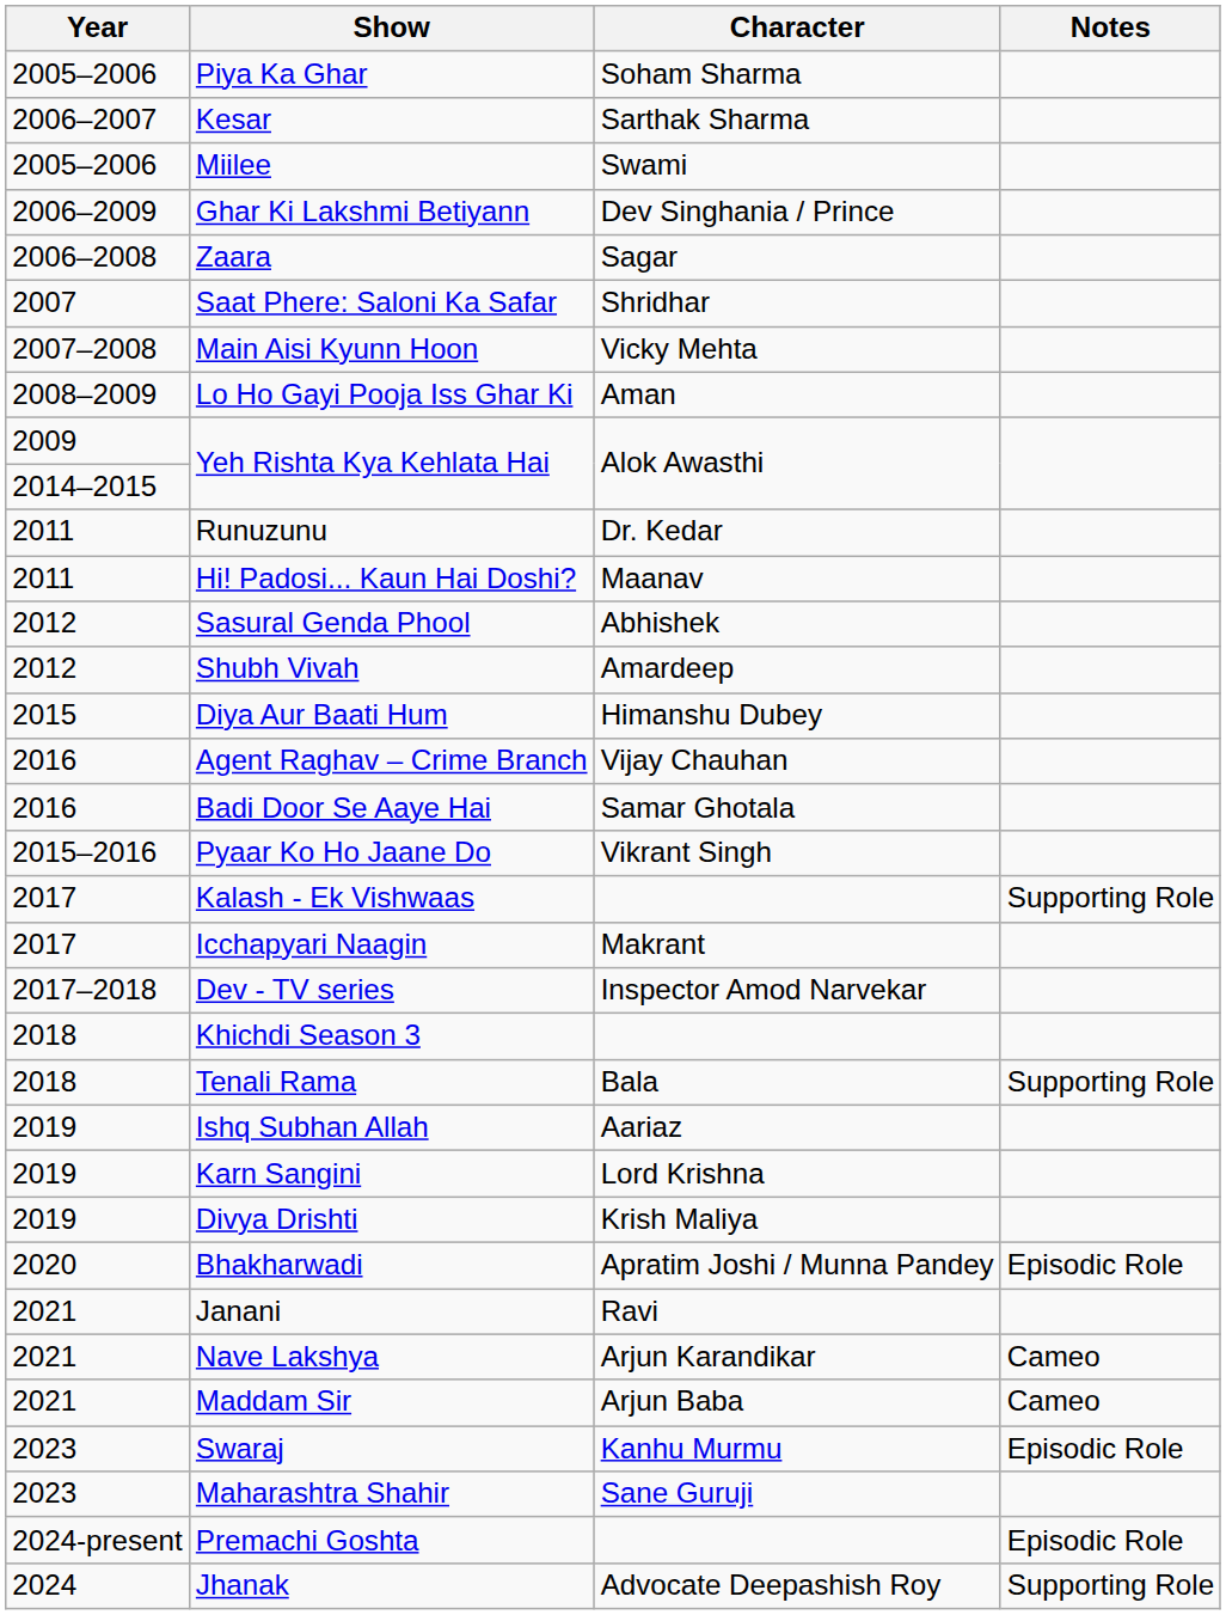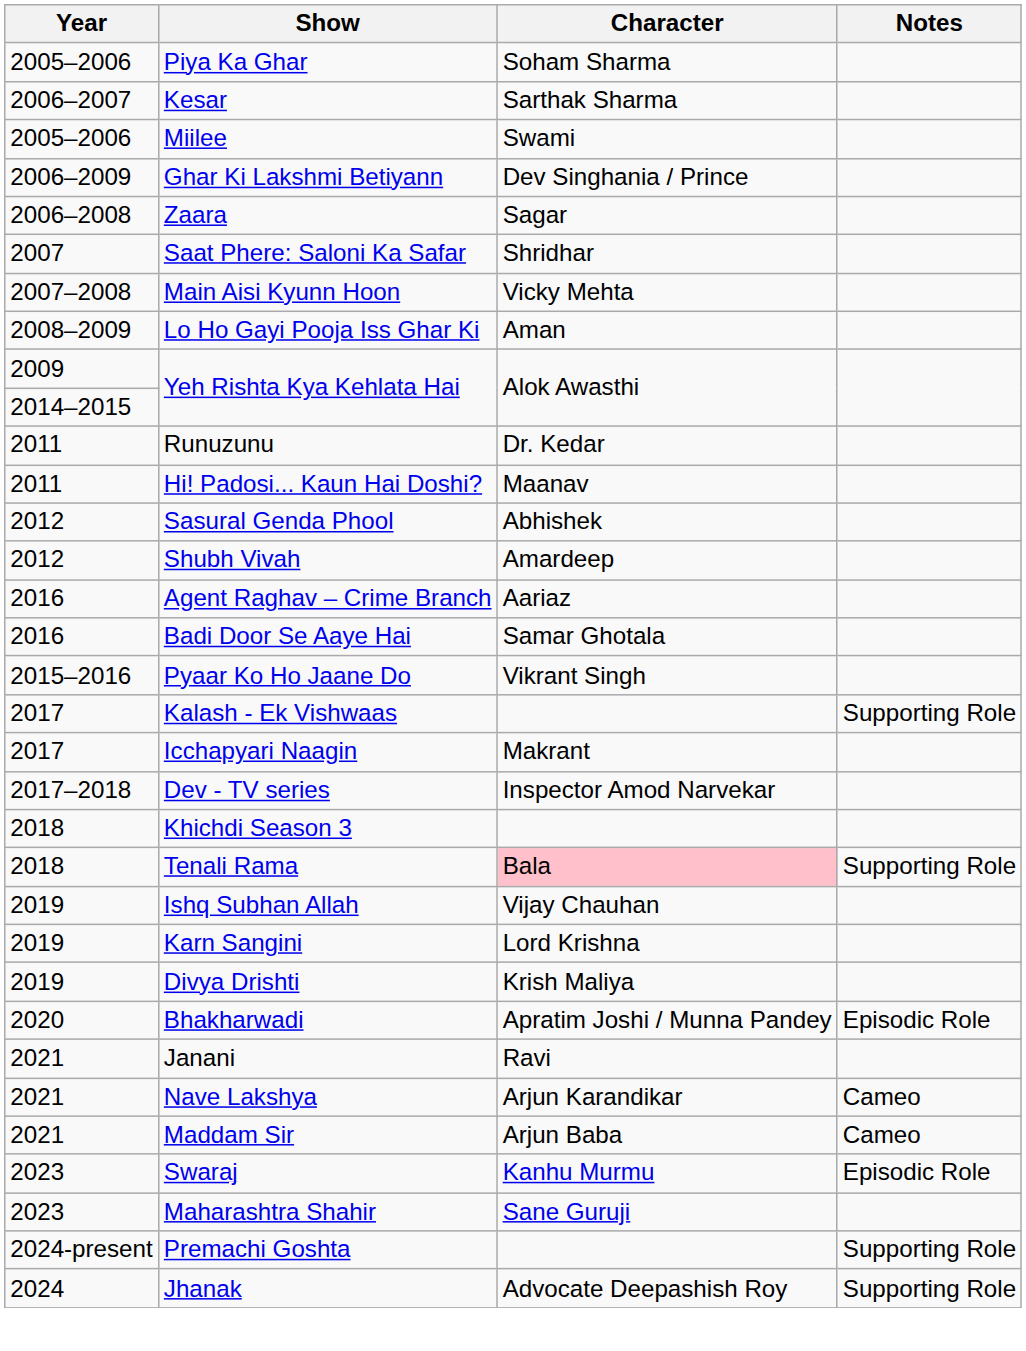- row: 2015 | Diya Aur Baati Hum | Himanshu Dubey
Agent Raghav – Crime Branch | Character: Vijay Chauhan -> Aariaz
Tenali Rama | Character: no background -> pink background
Ishq Subhan Allah | Character: Aariaz -> Vijay Chauhan
Premachi Goshta | Notes: Episodic Role -> Supporting Role
